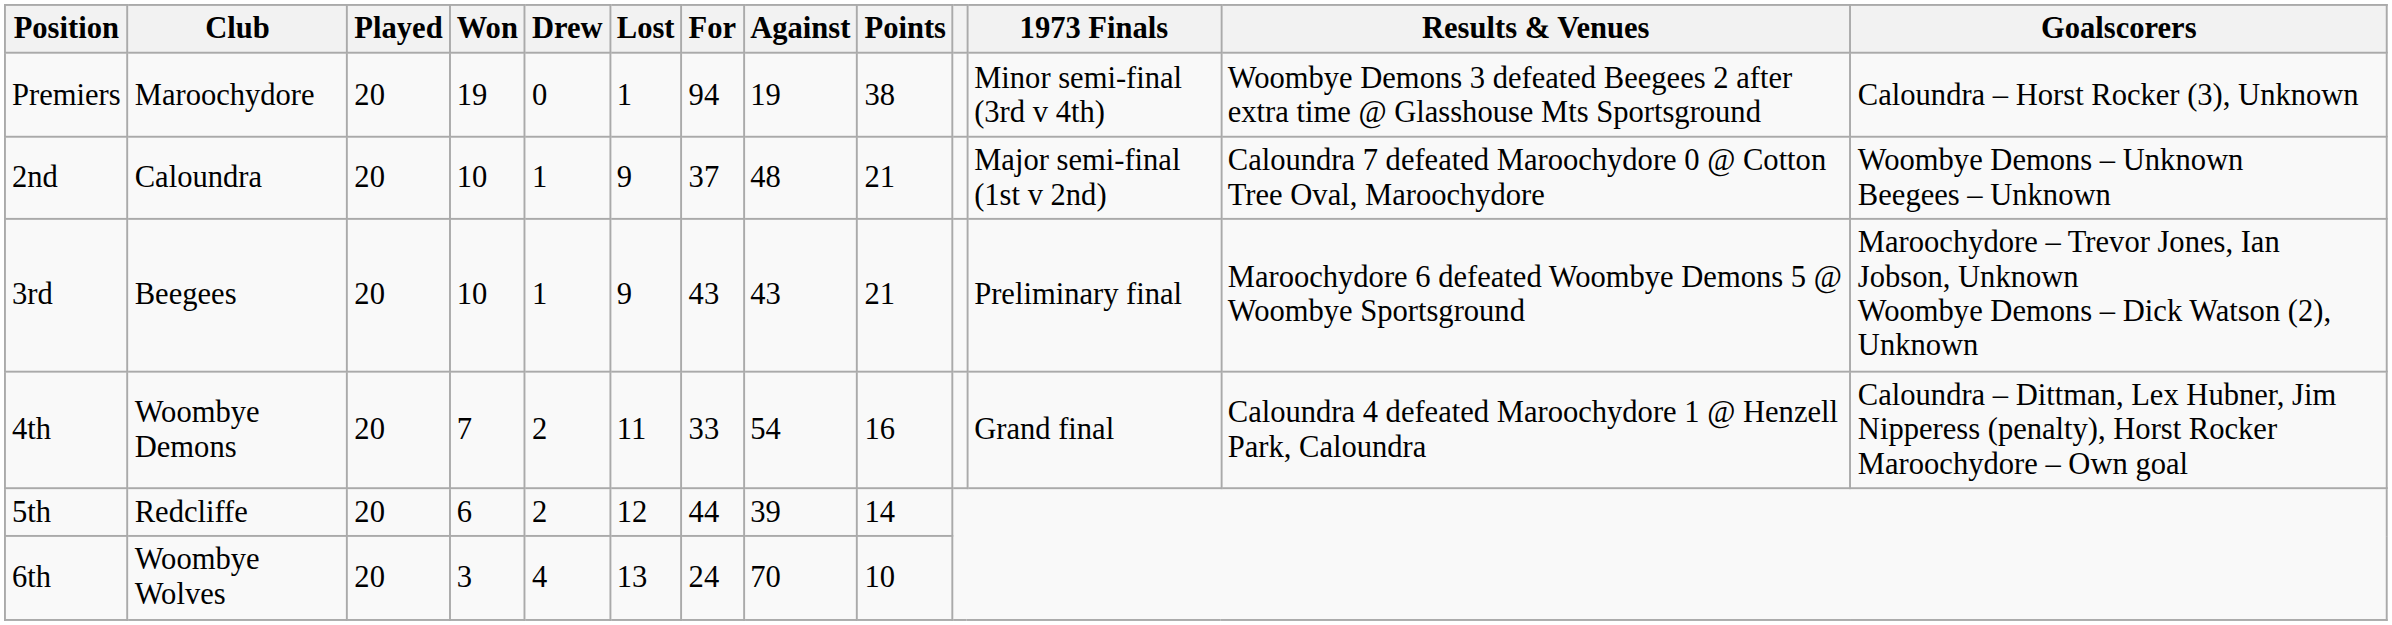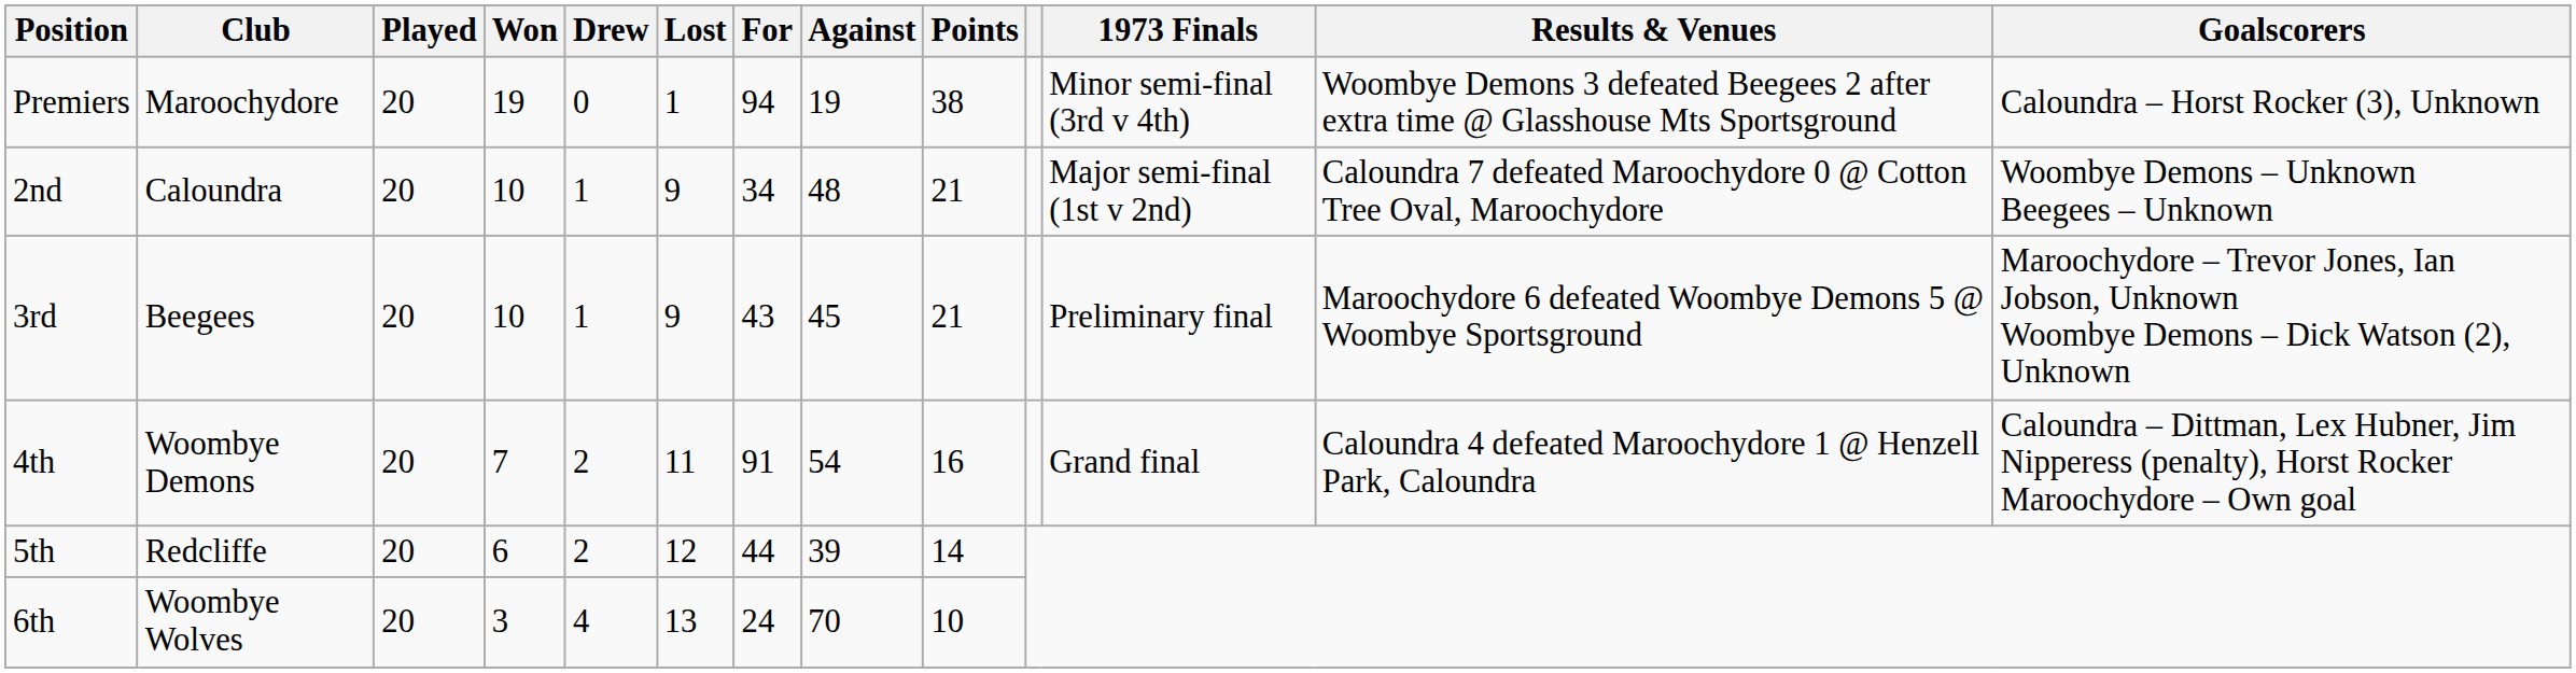2nd | For: 37 -> 34
3rd | Against: 43 -> 45
4th | For: 33 -> 91
